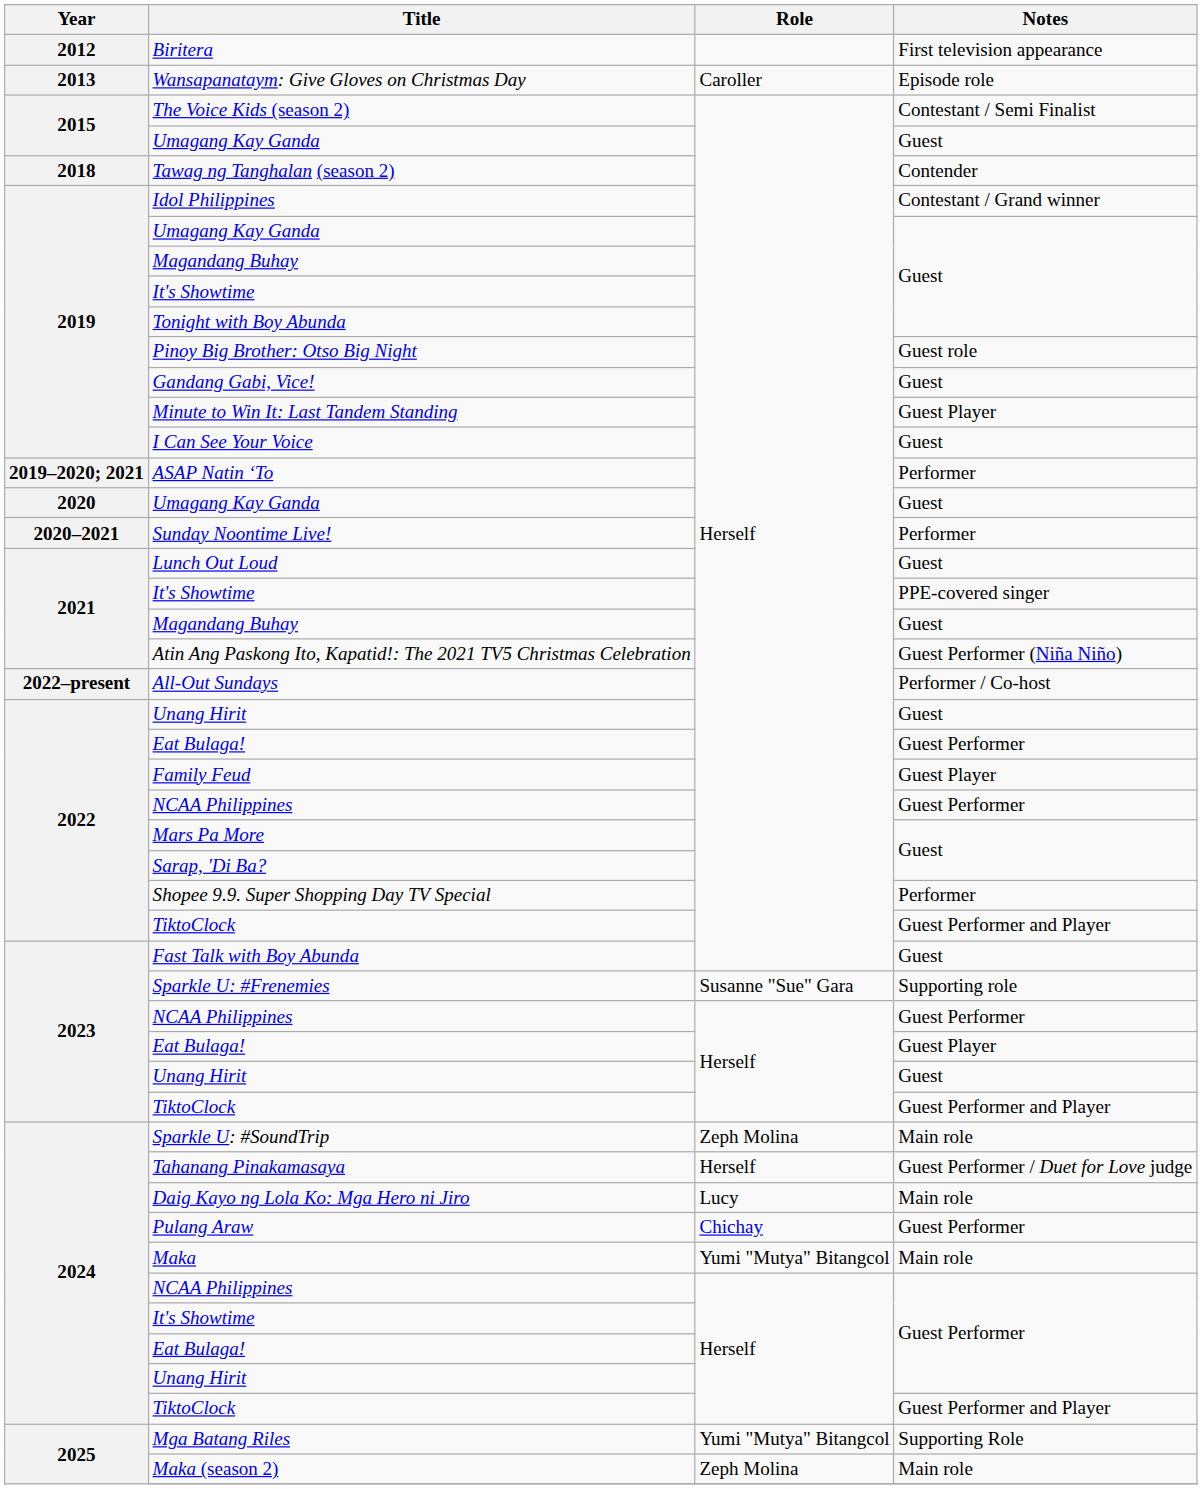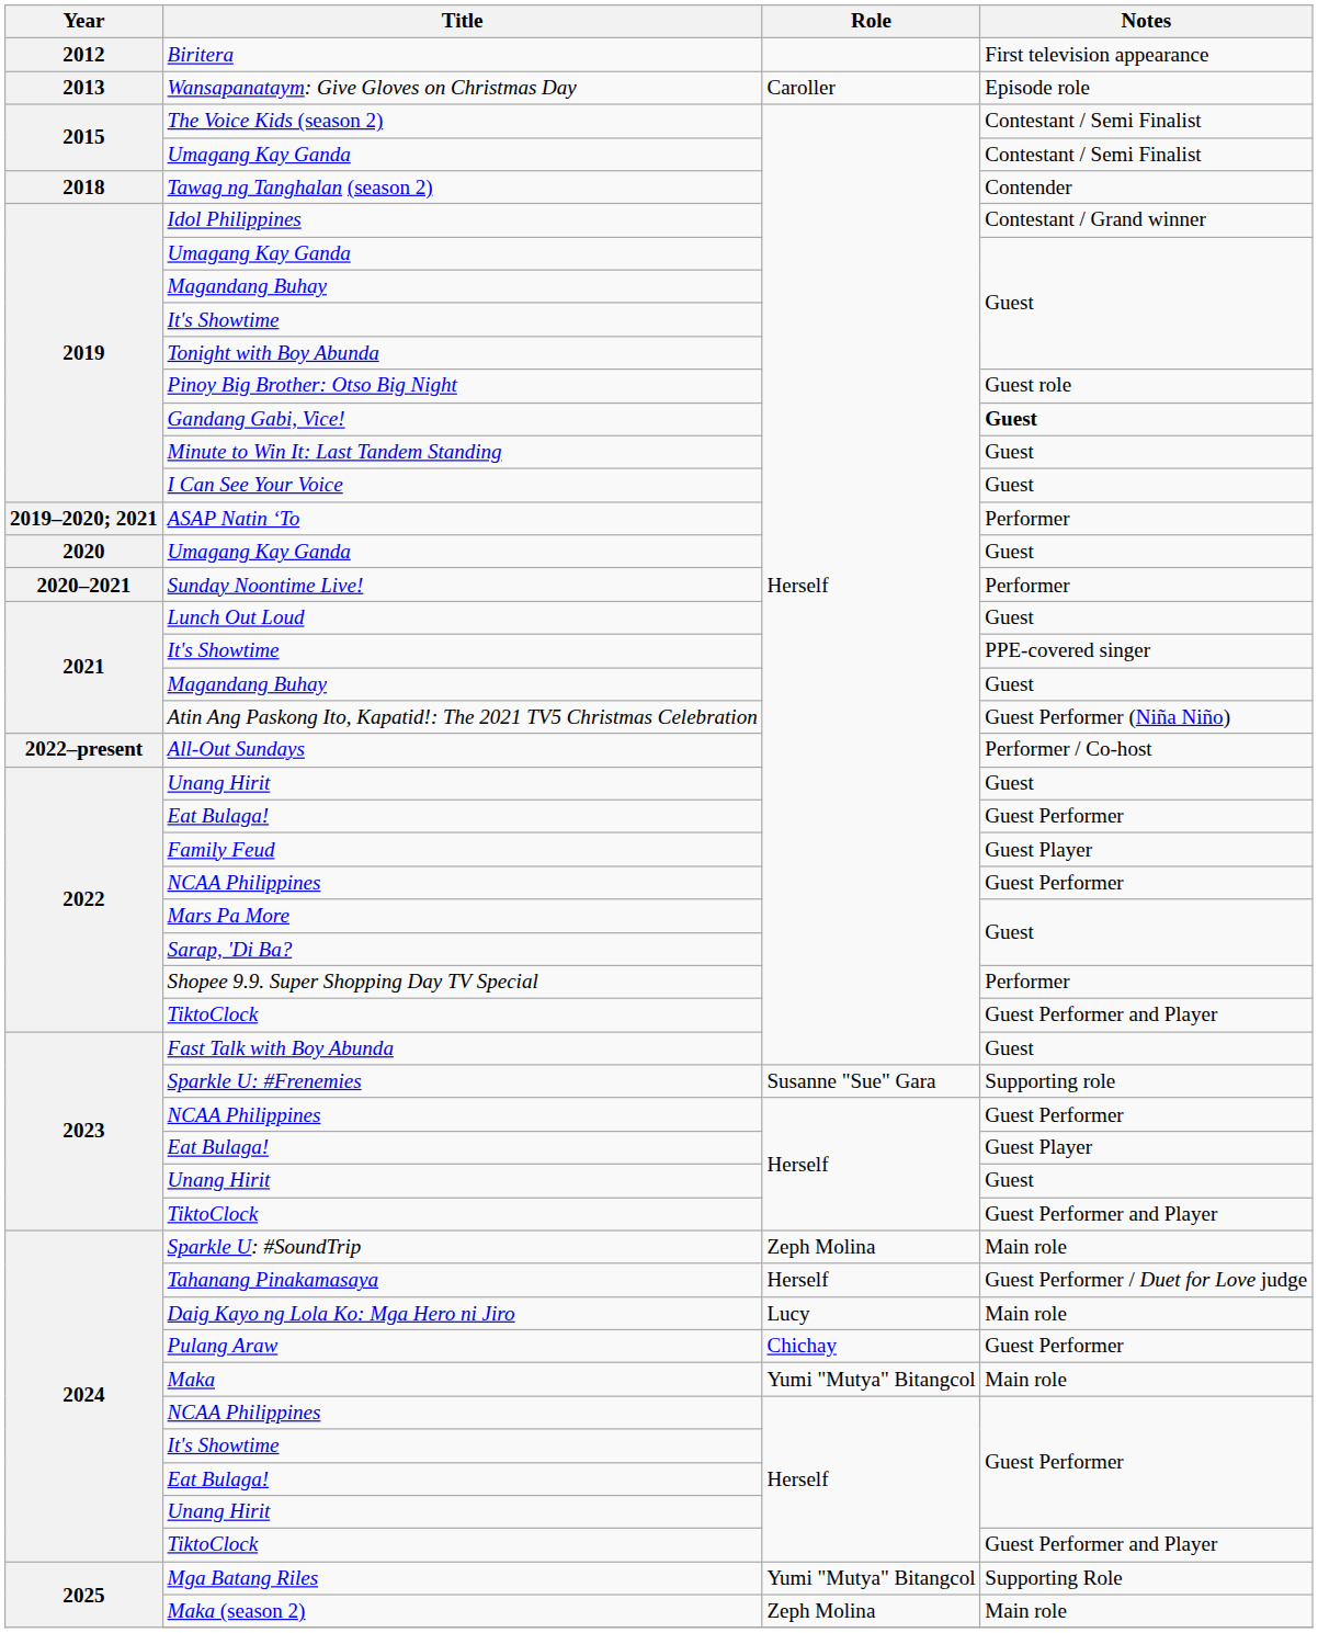2015 / Umagang Kay Ganda | Notes: Guest -> Contestant / Semi Finalist
Gandang Gabi, Vice! | Notes: normal -> bold
Minute to Win It: Last Tandem Standing | Notes: Guest Player -> Guest
